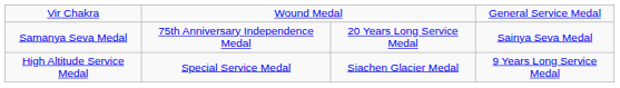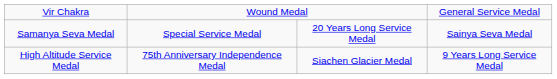Samanya Seva Medal | column 2: 75th Anniversary Independence Medal -> Special Service Medal
High Altitude Service Medal | column 2: Special Service Medal -> 75th Anniversary Independence Medal
